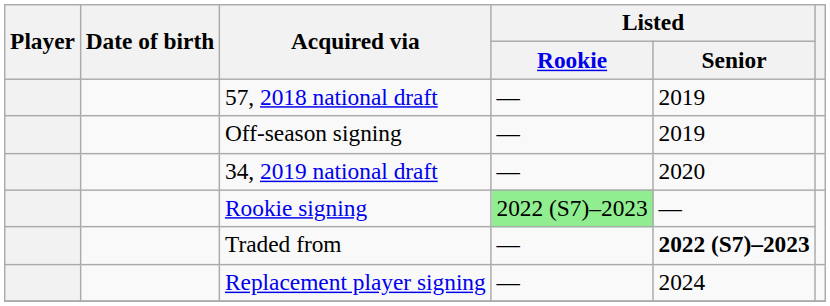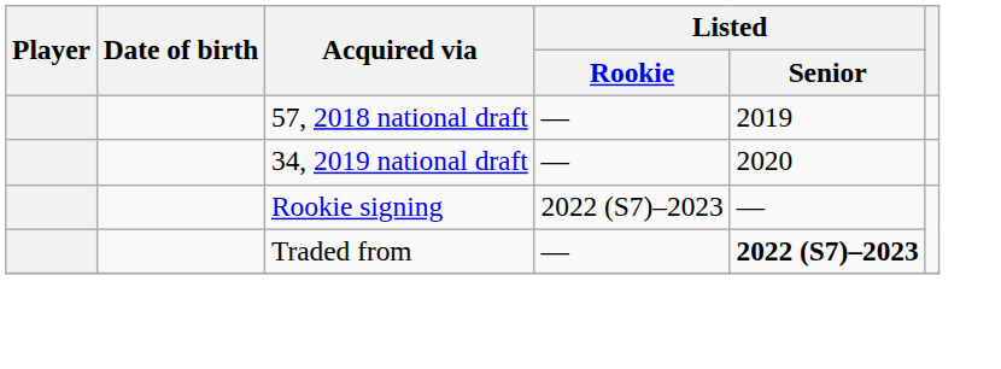- row: Off-season signing | — | 2019
Rookie signing | Listed / Rookie: lightgreen background -> no background
- row: Replacement player signing | — | 2024
